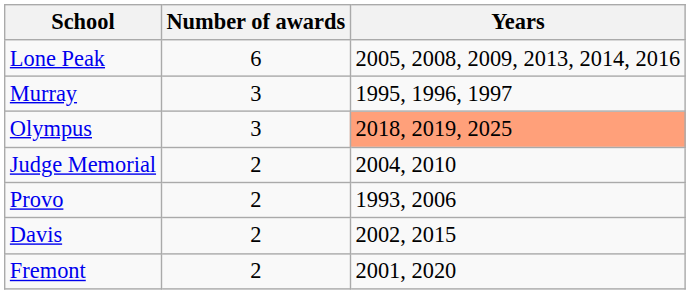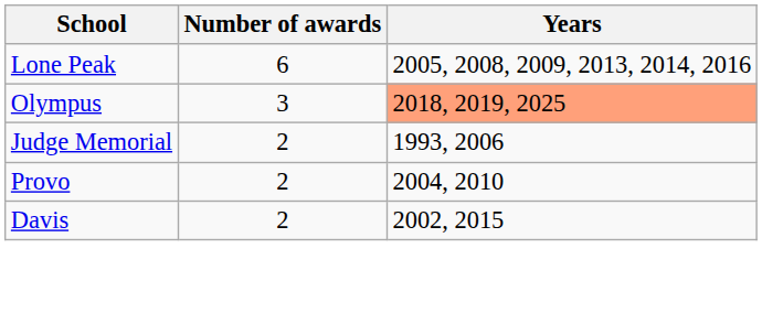- row: Murray | 3 | 1995, 1996, 1997
Judge Memorial | Years: 2004, 2010 -> 1993, 2006
Provo | Years: 1993, 2006 -> 2004, 2010
- row: Fremont | 2 | 2001, 2020
